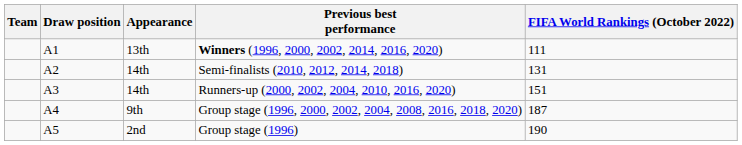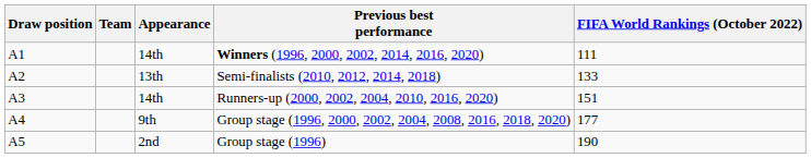columns swapped: Draw position <-> Team
Winners (1996, 2000, 2002, 2014, 2016, 2020) | Appearance: 13th -> 14th
Semi-finalists (2010, 2012, 2014, 2018) | Appearance: 14th -> 13th
Semi-finalists (2010, 2012, 2014, 2018) | FIFA World Rankings (October 2022): 131 -> 133
Group stage (1996, 2000, 2002, 2004, 2008, 2016, 2018, 2020) | FIFA World Rankings (October 2022): 187 -> 177
